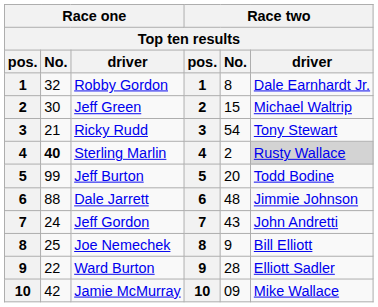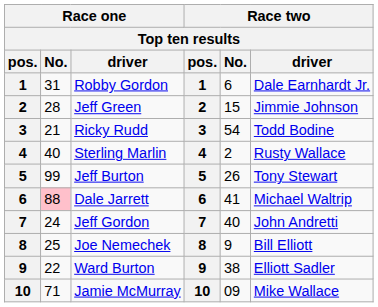Robby Gordon | Race one / No.: 32 -> 31
Robby Gordon | Race two / No.: 8 -> 6
Jeff Green | Race one / No.: 30 -> 28
Jeff Green | Race two / driver: Michael Waltrip -> Jimmie Johnson
Ricky Rudd | Race two / driver: Tony Stewart -> Todd Bodine
Sterling Marlin | Race one / No.: bold -> normal
Sterling Marlin | Race two / driver: lightgrey background -> no background
Jeff Burton | Race two / No.: 20 -> 26
Jeff Burton | Race two / driver: Todd Bodine -> Tony Stewart
Dale Jarrett | Race one / No.: no background -> pink background
Dale Jarrett | Race two / No.: 48 -> 41
Dale Jarrett | Race two / driver: Jimmie Johnson -> Michael Waltrip
Jeff Gordon | Race two / No.: 43 -> 40
Ward Burton | Race two / No.: 28 -> 38
Jamie McMurray | Race one / No.: 42 -> 71
